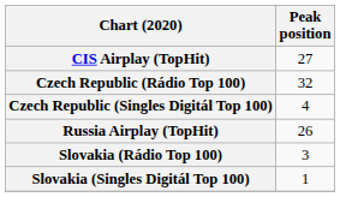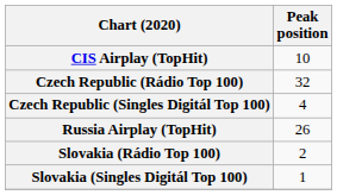CIS Airplay (TopHit) | Peak position: 27 -> 10
Slovakia (Rádio Top 100) | Peak position: 3 -> 2
